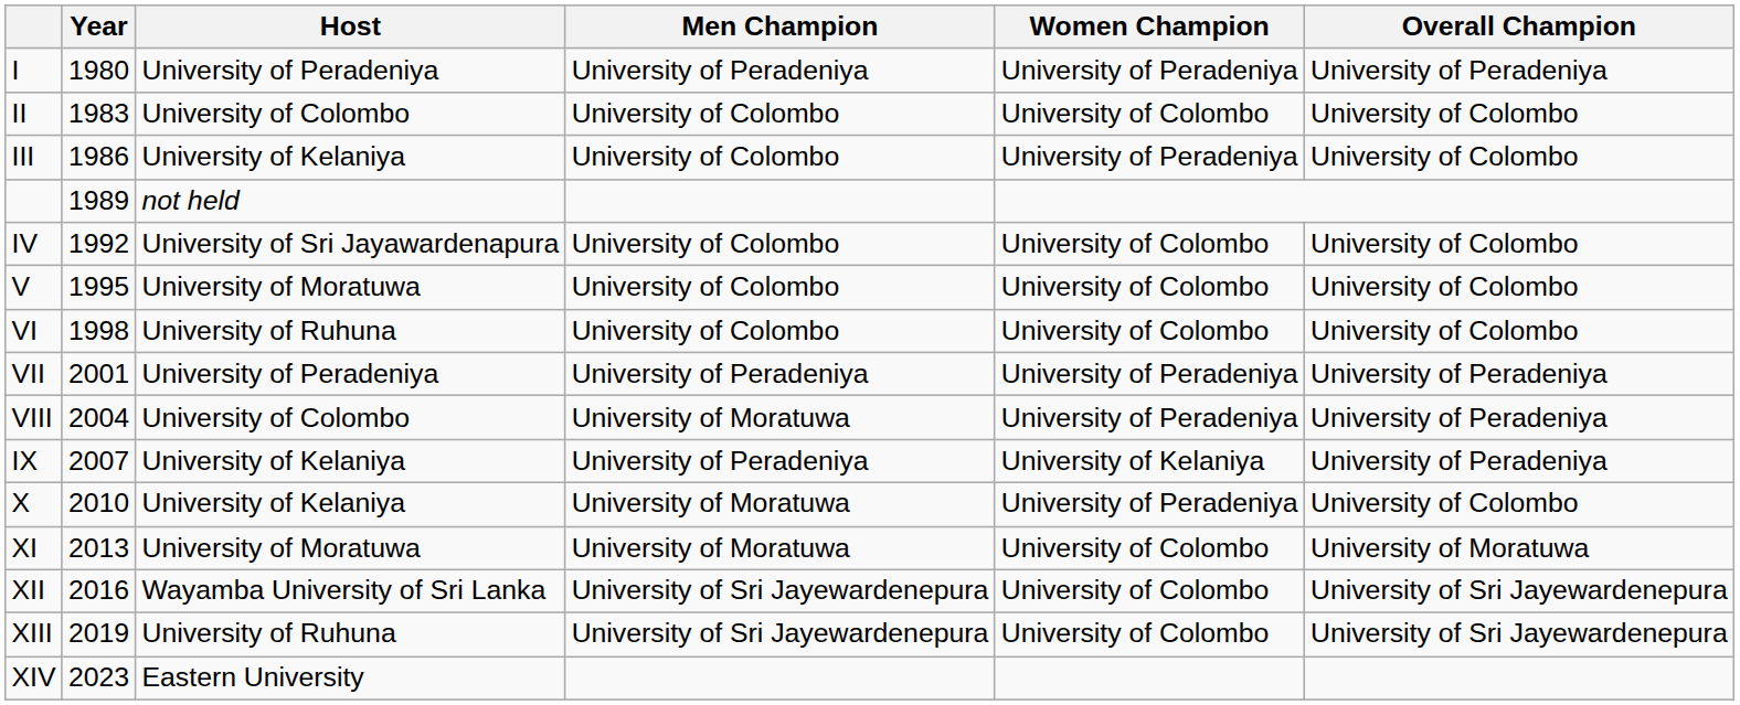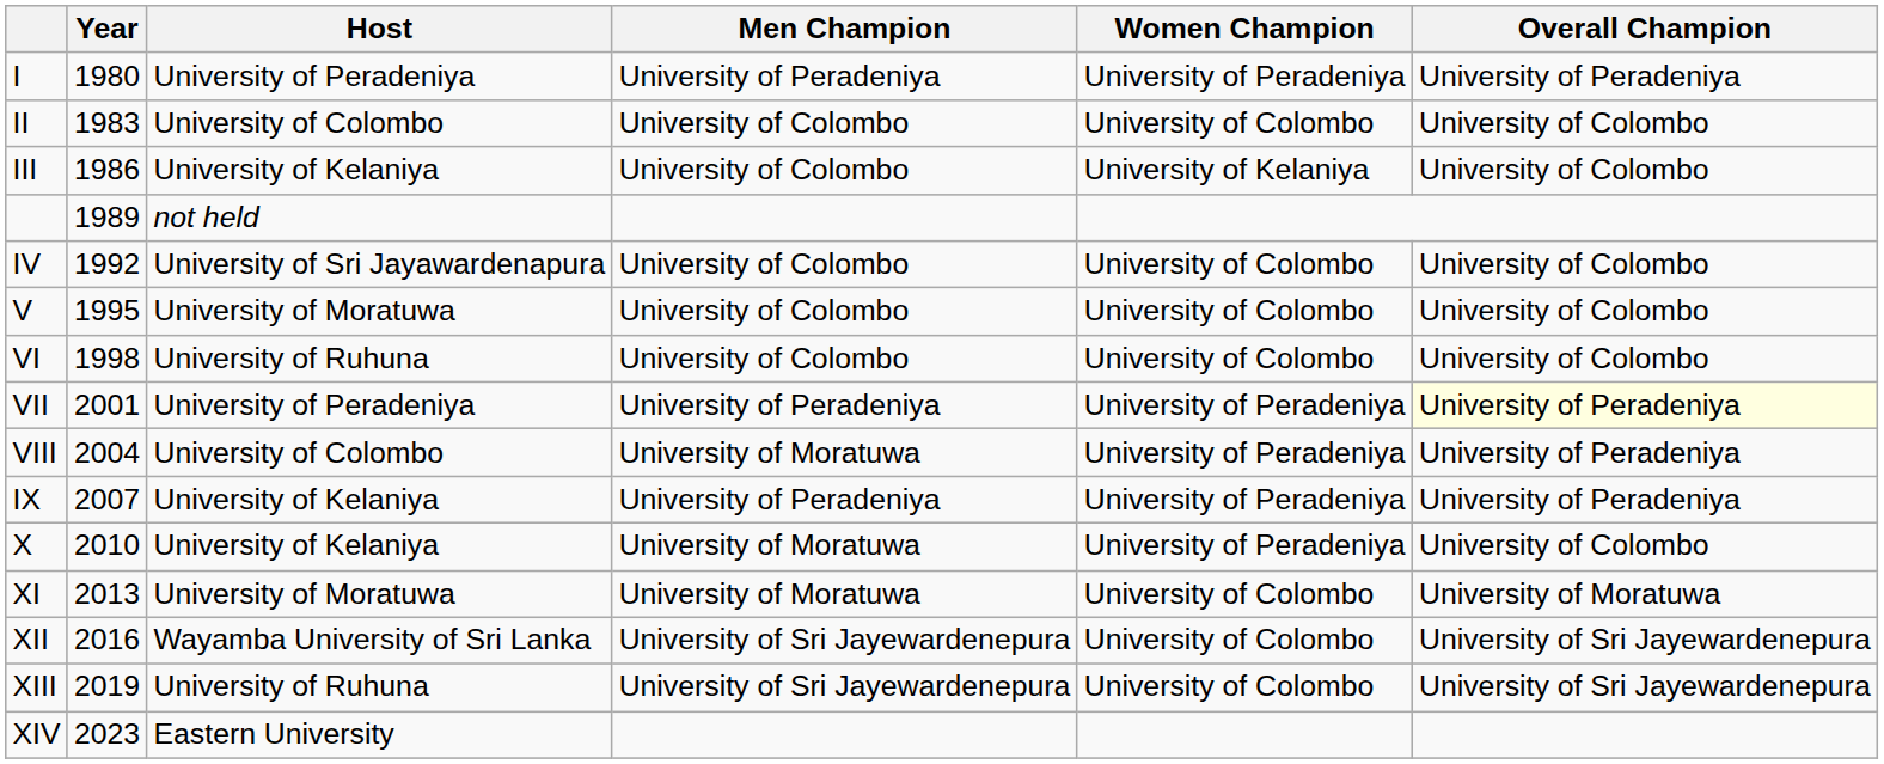III | Women Champion: University of Peradeniya -> University of Kelaniya
VII | Overall Champion: no background -> lightyellow background
IX | Women Champion: University of Kelaniya -> University of Peradeniya
